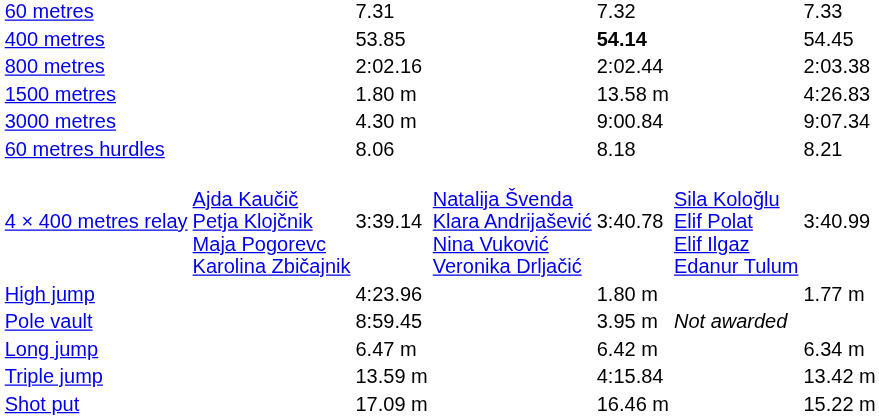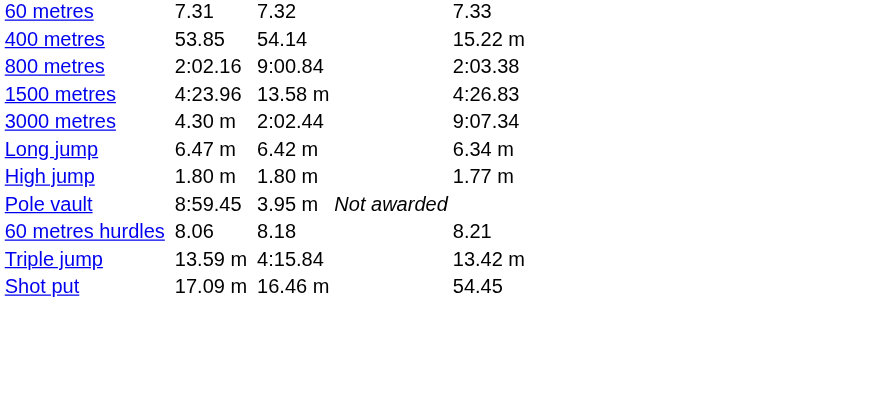400 metres | column 5: bold -> normal
400 metres | column 7: 54.45 -> 15.22 m
800 metres | column 5: 2:02.44 -> 9:00.84
1500 metres | column 3: 1.80 m -> 4:23.96
3000 metres | column 5: 9:00.84 -> 2:02.44
rows swapped: 60 metres hurdles <-> Long jump
- row: 4 × 400 metres relay | Ajda Kaučič Petja Klojčnik Maja Pogorevc Karolina Zbičajnik | 3:39.14 | Natalija Švenda Klara Andrijašević Nina Vuković Veronika Drljačić | 3:40.78 | Sila Koloğlu Elif Polat Elif Ilgaz Edanur Tulum | 3:40.99
High jump | column 3: 4:23.96 -> 1.80 m
Shot put | column 7: 15.22 m -> 54.45
